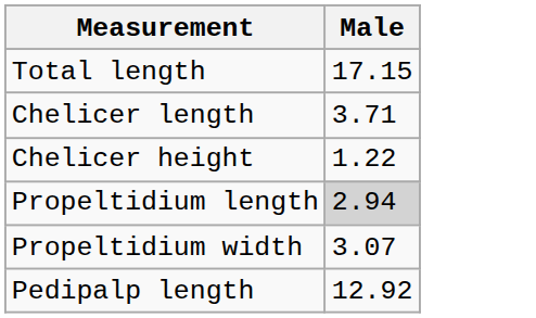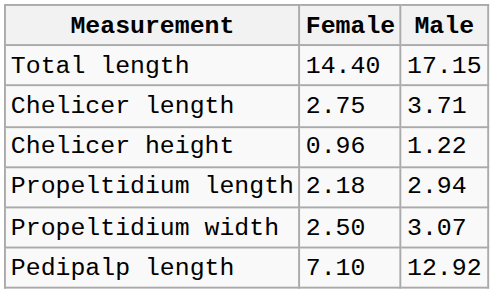+ column: Female | 14.40 | 2.75 | 0.96 | 2.18 | 2.50 | 7.10
Propeltidium length | Male: lightgrey background -> no background
